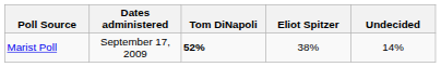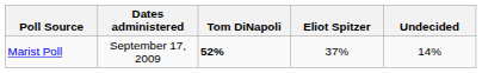Marist Poll | Eliot Spitzer: 38% -> 37%
